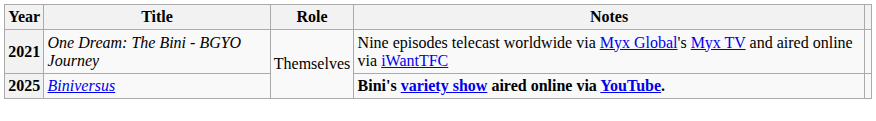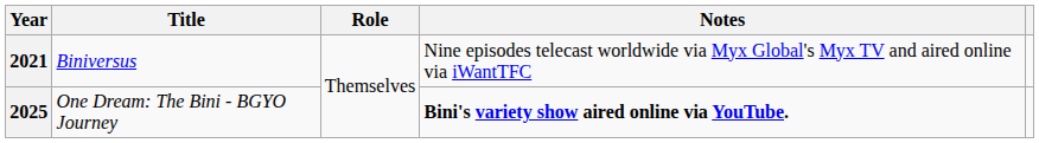2021 | Title: One Dream: The Bini - BGYO Journey -> Biniversus
2025 | Title: Biniversus -> One Dream: The Bini - BGYO Journey
